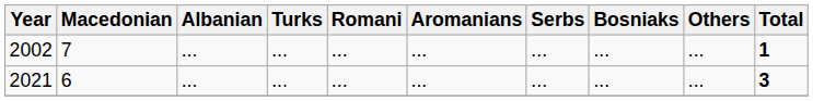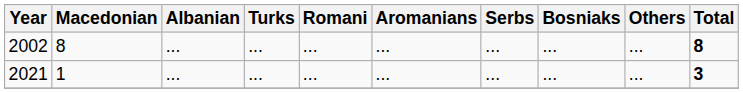2002 | Macedonian: 7 -> 8
2002 | Total: 1 -> 8
2021 | Macedonian: 6 -> 1
